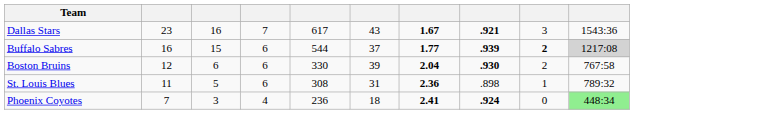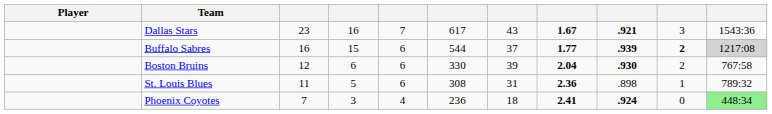+ column: Player
